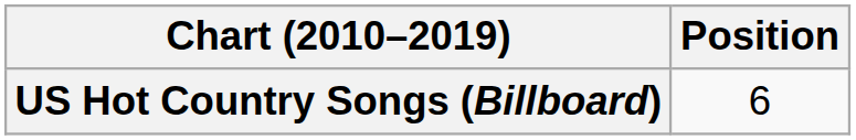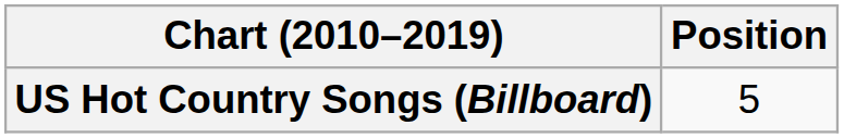US Hot Country Songs (Billboard) | Position: 6 -> 5
